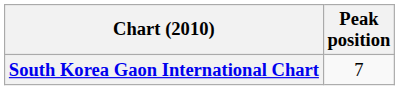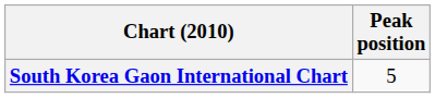South Korea Gaon International Chart | Peak position: 7 -> 5
